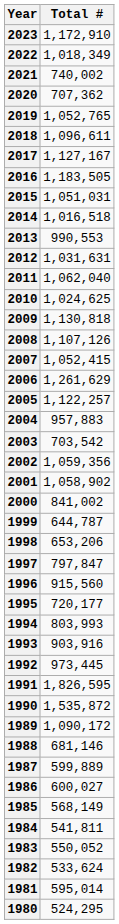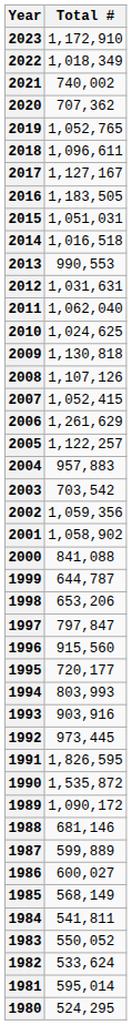2000 | Total #: 841,002 -> 841,088
